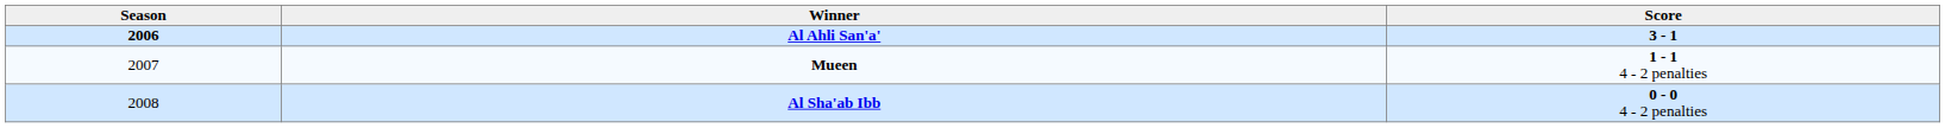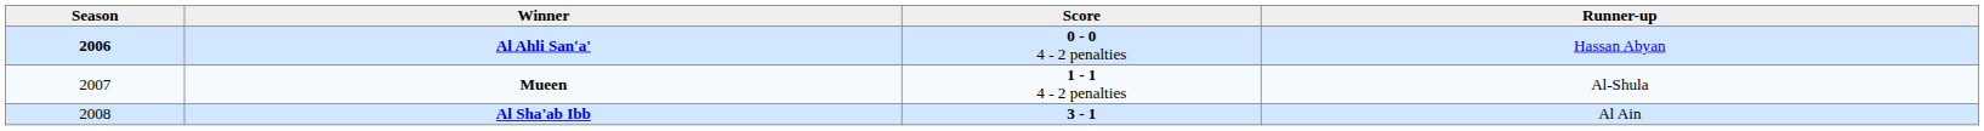+ column: Runner-up | Hassan Abyan | Al-Shula | Al Ain
Al Ahli San'a' | Score: 3 - 1 -> 0 - 0 4 - 2 penalties
Al Sha'ab Ibb | Score: 0 - 0 4 - 2 penalties -> 3 - 1
